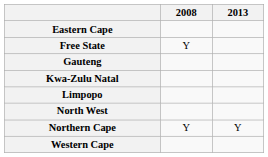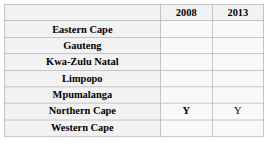- row: Free State | Y
+ row: Mpumalanga
- row: North West
Northern Cape | 2008: normal -> bold
